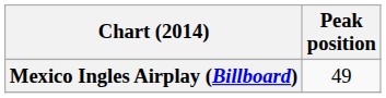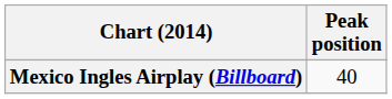Mexico Ingles Airplay (Billboard) | Peak position: 49 -> 40
